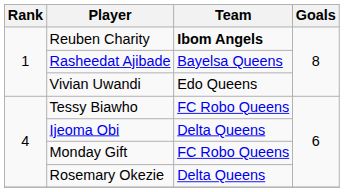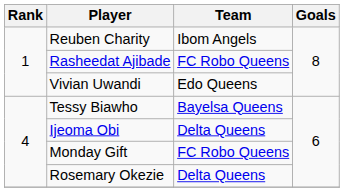Reuben Charity | Team: bold -> normal
Rasheedat Ajibade | Team: Bayelsa Queens -> FC Robo Queens
Tessy Biawho | Team: FC Robo Queens -> Bayelsa Queens
